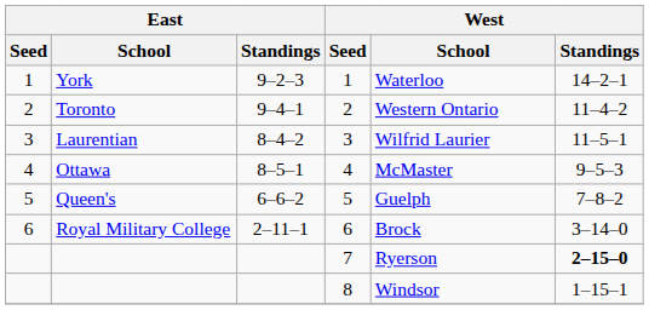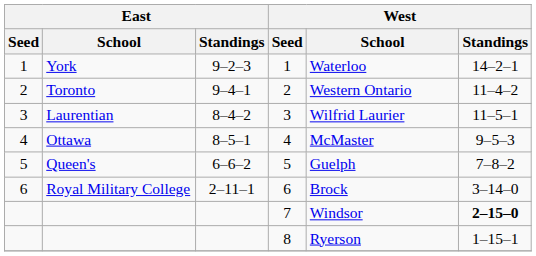7 | West / School: Ryerson -> Windsor
8 | West / School: Windsor -> Ryerson
